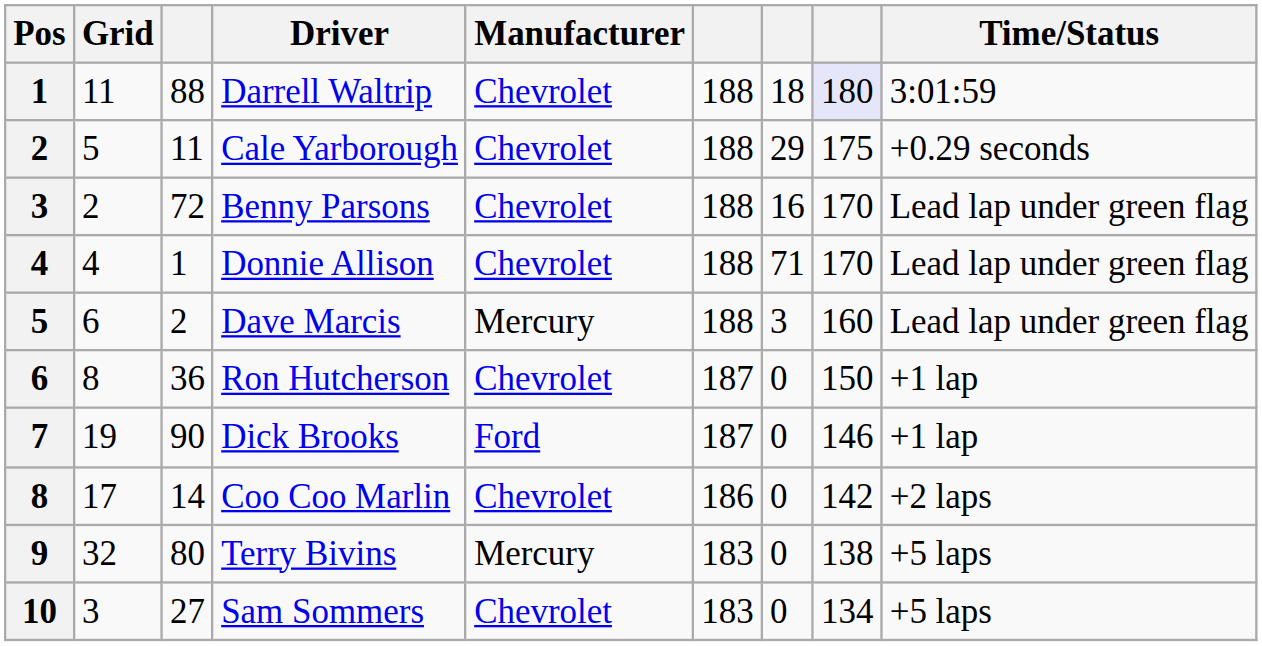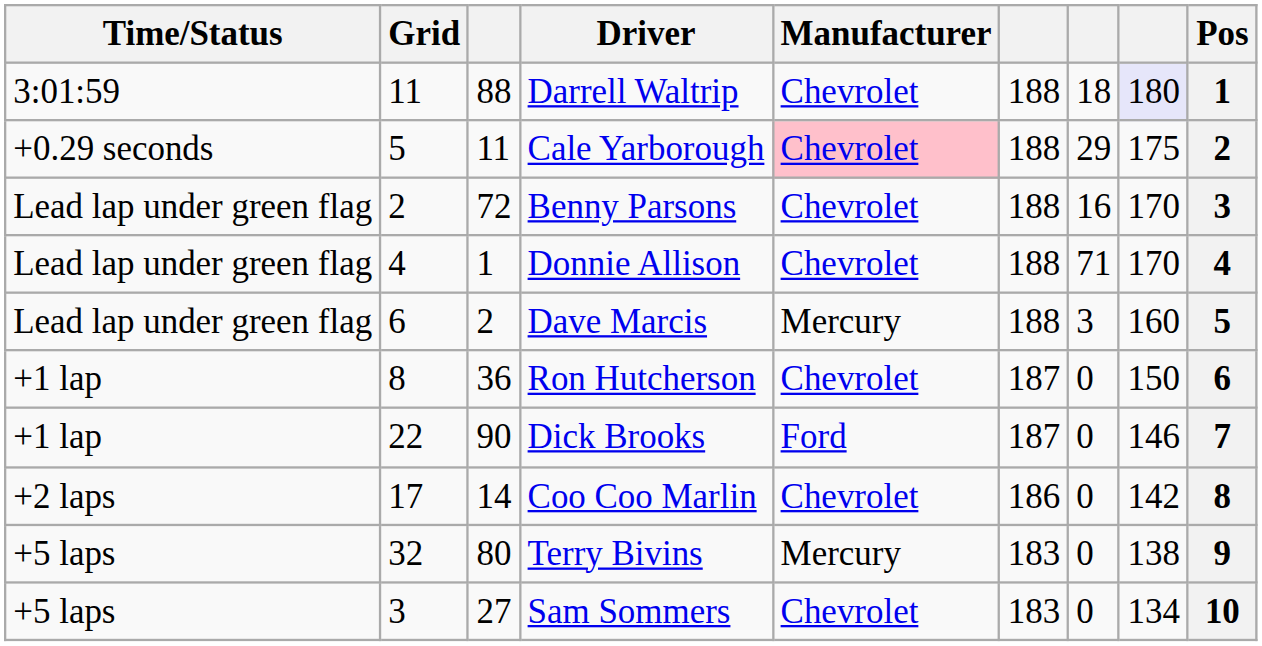columns swapped: Pos <-> Time/Status
Cale Yarborough | Manufacturer: no background -> pink background
Dick Brooks | Grid: 19 -> 22
